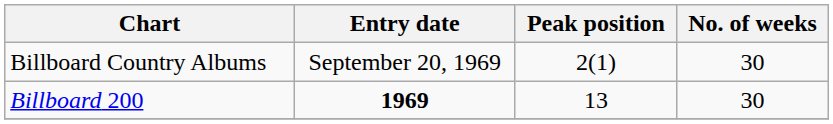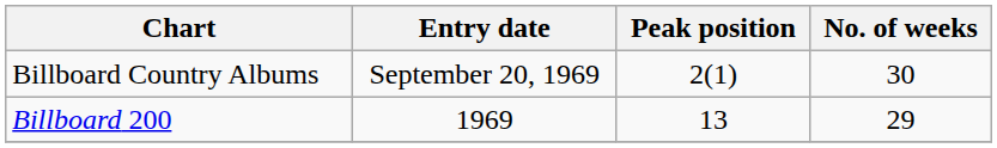Billboard 200 | Entry date: bold -> normal
Billboard 200 | No. of weeks: 30 -> 29
